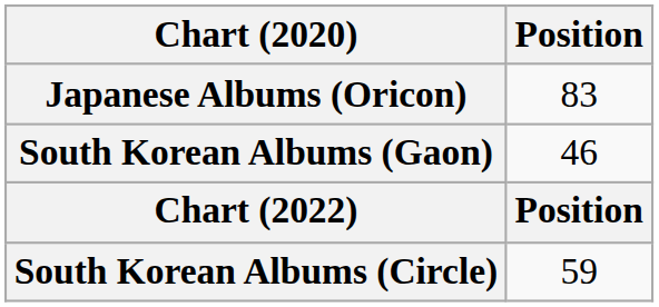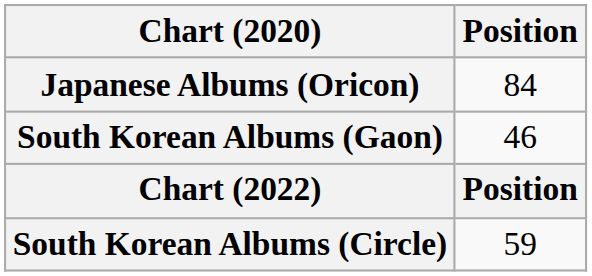Japanese Albums (Oricon) | Position: 83 -> 84
